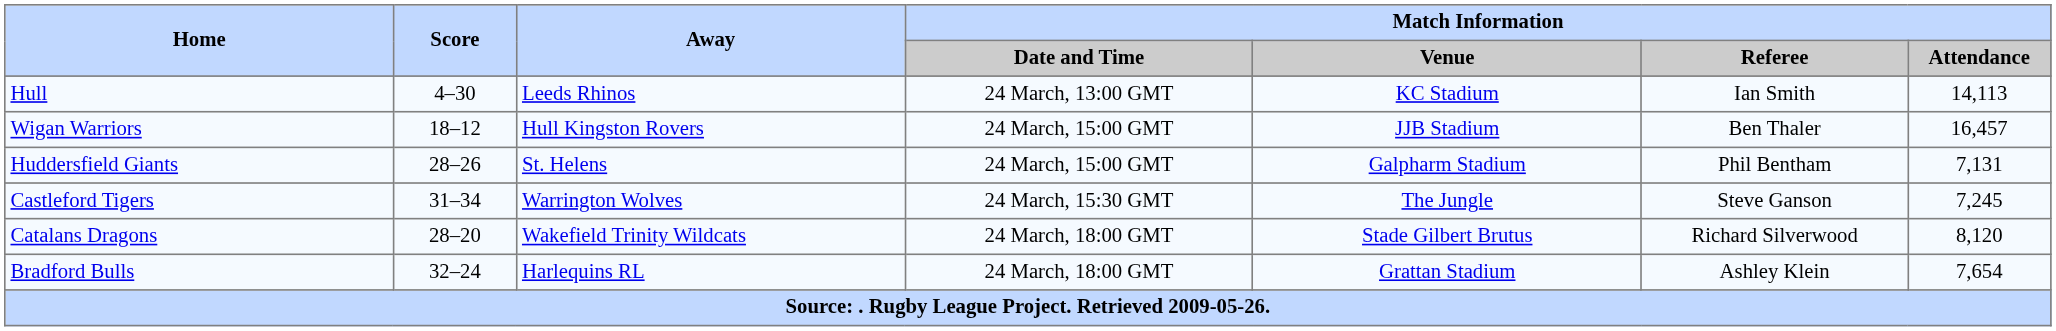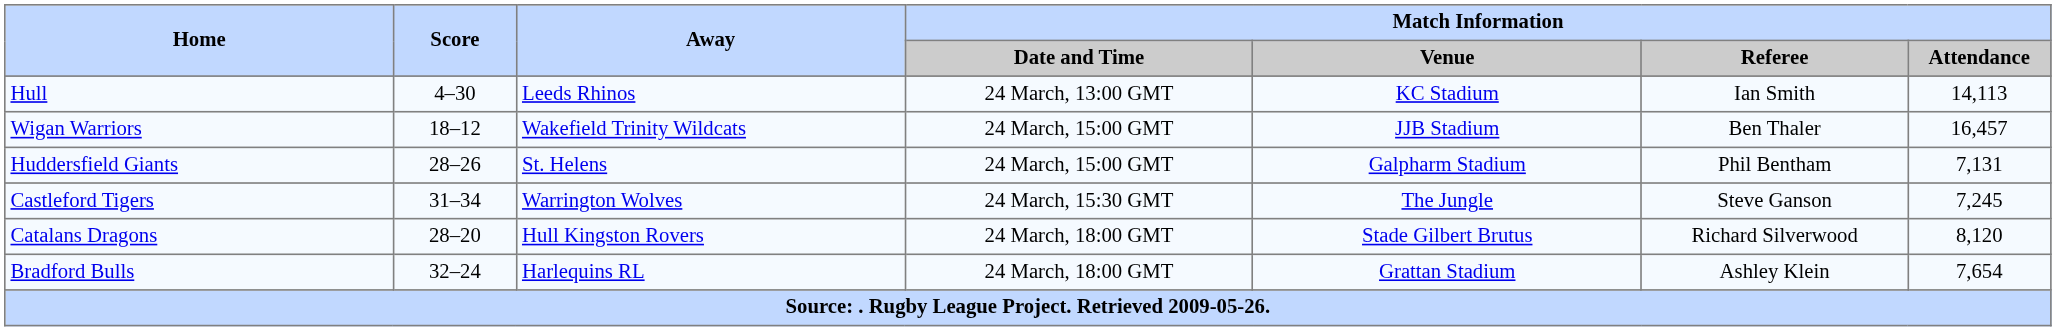Wigan Warriors | Away: Hull Kingston Rovers -> Wakefield Trinity Wildcats
Catalans Dragons | Away: Wakefield Trinity Wildcats -> Hull Kingston Rovers
